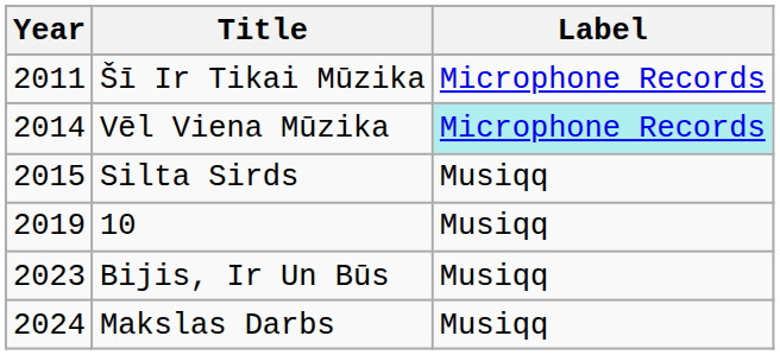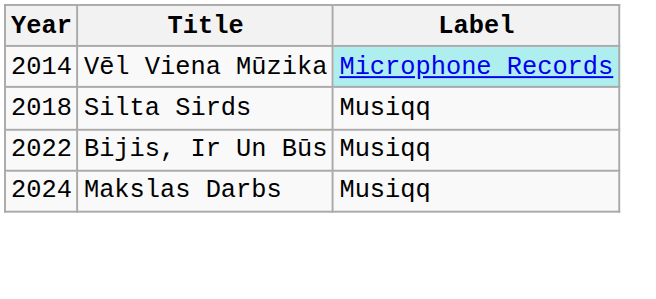- row: 2011 | Šī Ir Tikai Mūzika | Microphone Records
Silta Sirds | Year: 2015 -> 2018
- row: 2019 | 10 | Musiqq
Bijis, Ir Un Būs | Year: 2023 -> 2022
